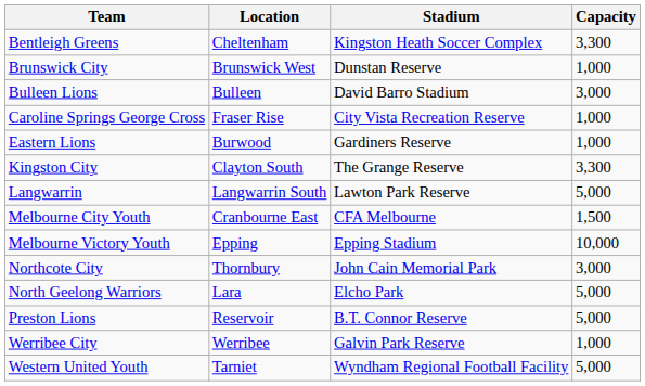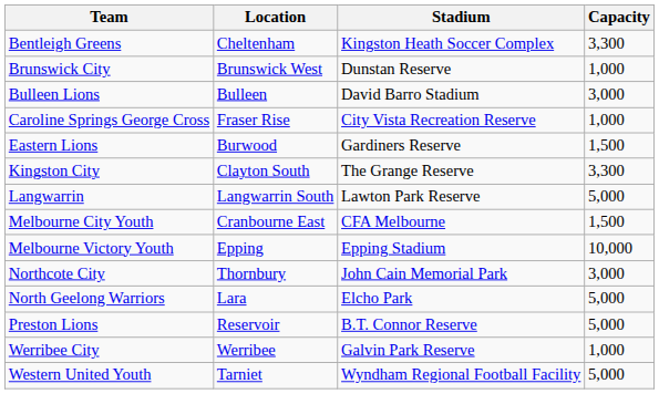Eastern Lions | Capacity: 1,000 -> 1,500
